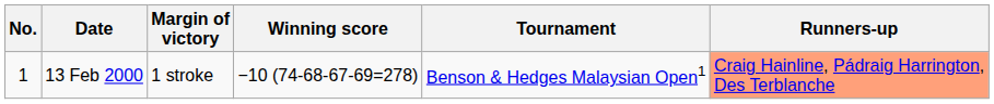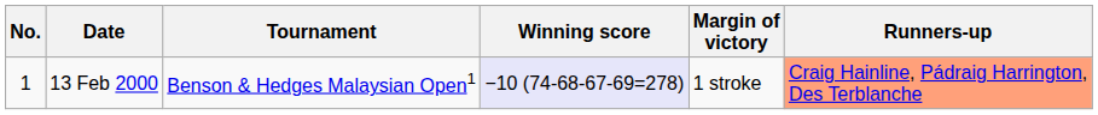columns swapped: Tournament <-> Margin of victory
13 Feb 2000 | Winning score: no background -> lavender background
